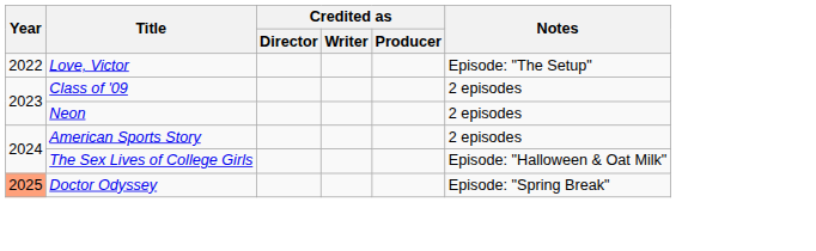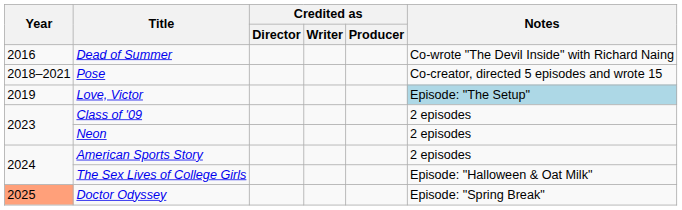+ row: 2016 | Dead of Summer | Co-wrote "The Devil Inside" with Richard Naing
+ row: 2018–2021 | Pose | Co-creator, directed 5 episodes and wrote 15
Love, Victor | Year: 2022 -> 2019
Love, Victor | Notes: no background -> lightblue background
